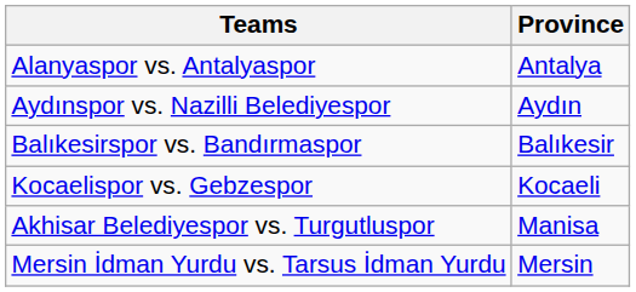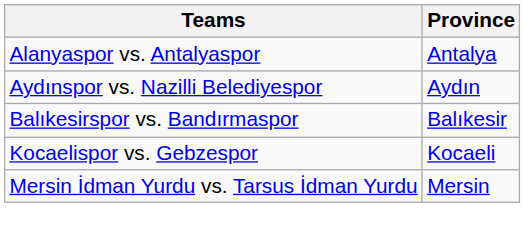- row: Akhisar Belediyespor vs. Turgutluspor | Manisa
